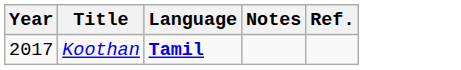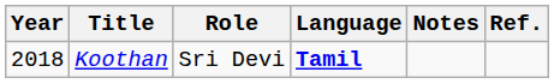+ column: Role | Sri Devi
Koothan | Year: 2017 -> 2018
